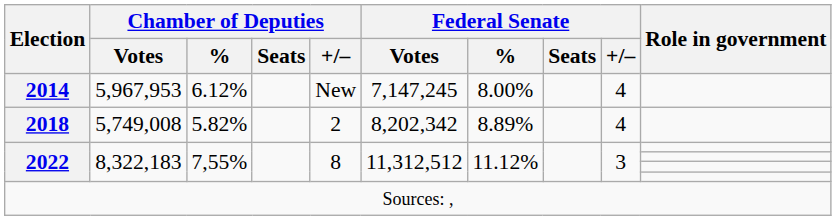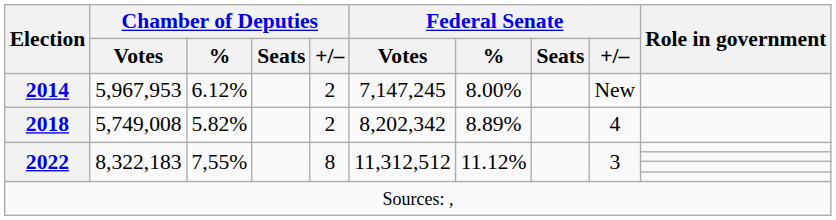2014 | Chamber of Deputies / +/–: New -> 2
2014 | Federal Senate / +/–: 4 -> New
